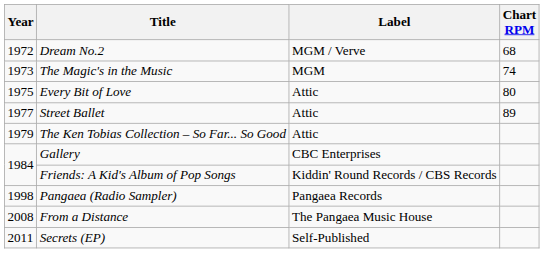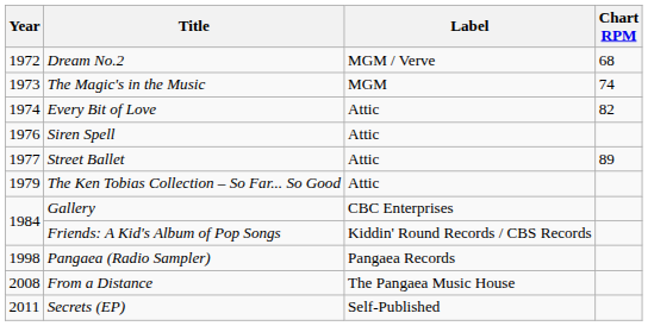Every Bit of Love | Year: 1975 -> 1974
Every Bit of Love | Chart RPM: 80 -> 82
+ row: 1976 | Siren Spell | Attic
